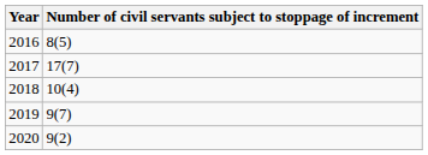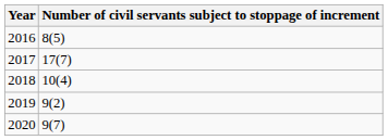2019 | Number of civil servants subject to stoppage of increment: 9(7) -> 9(2)
2020 | Number of civil servants subject to stoppage of increment: 9(2) -> 9(7)
